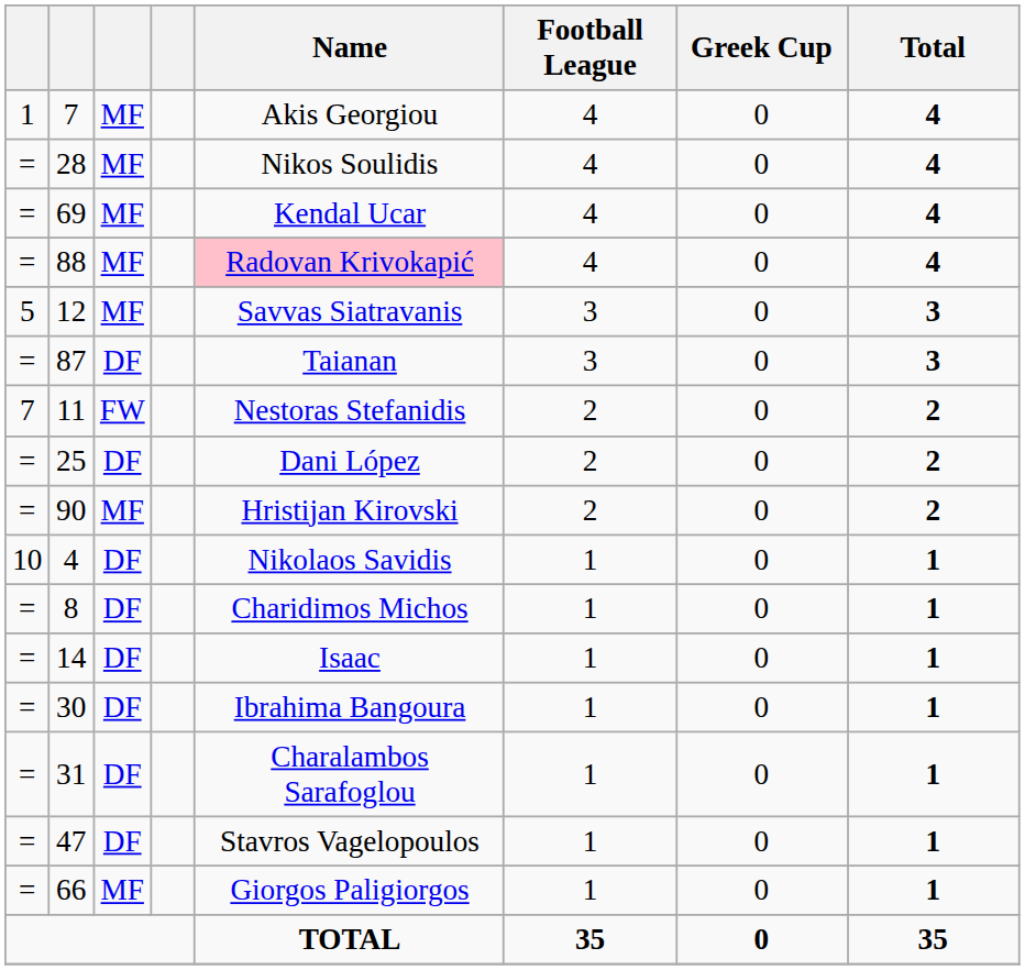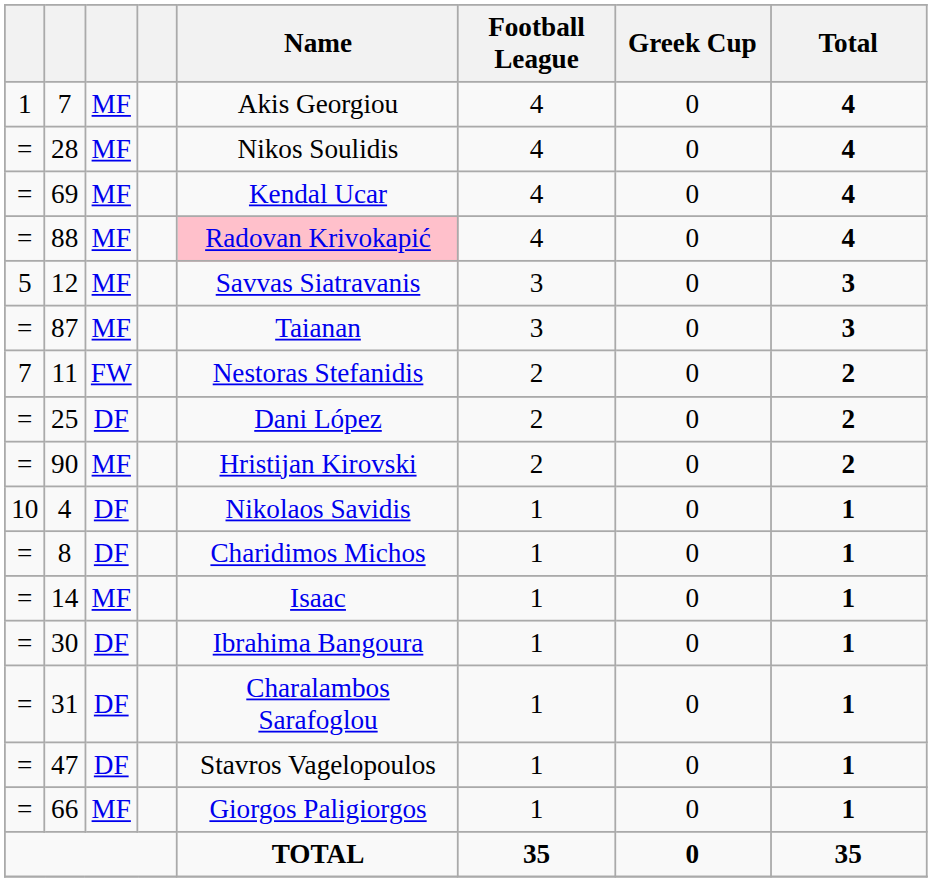87 | column 3: DF -> MF
14 | column 3: DF -> MF
